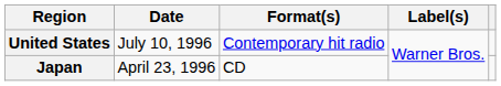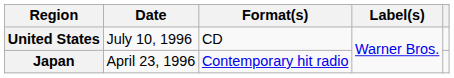United States | Format(s): Contemporary hit radio -> CD
Japan | Format(s): CD -> Contemporary hit radio
